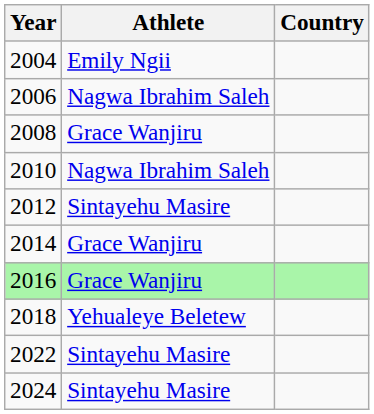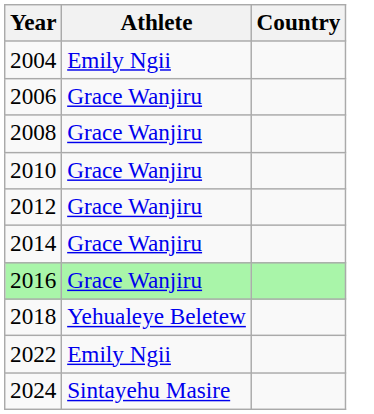2006 | Athlete: Nagwa Ibrahim Saleh -> Grace Wanjiru
2010 | Athlete: Nagwa Ibrahim Saleh -> Grace Wanjiru
2012 | Athlete: Sintayehu Masire -> Grace Wanjiru
2022 | Athlete: Sintayehu Masire -> Emily Ngii
